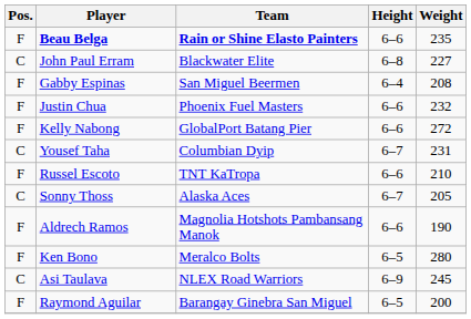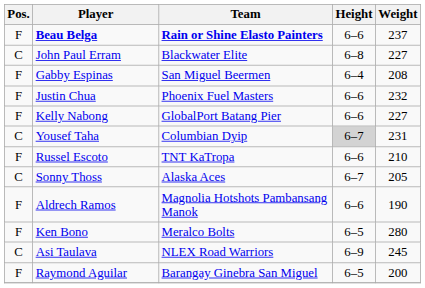Beau Belga | Weight: 235 -> 237
Kelly Nabong | Weight: 272 -> 227
Yousef Taha | Height: no background -> lightgrey background
